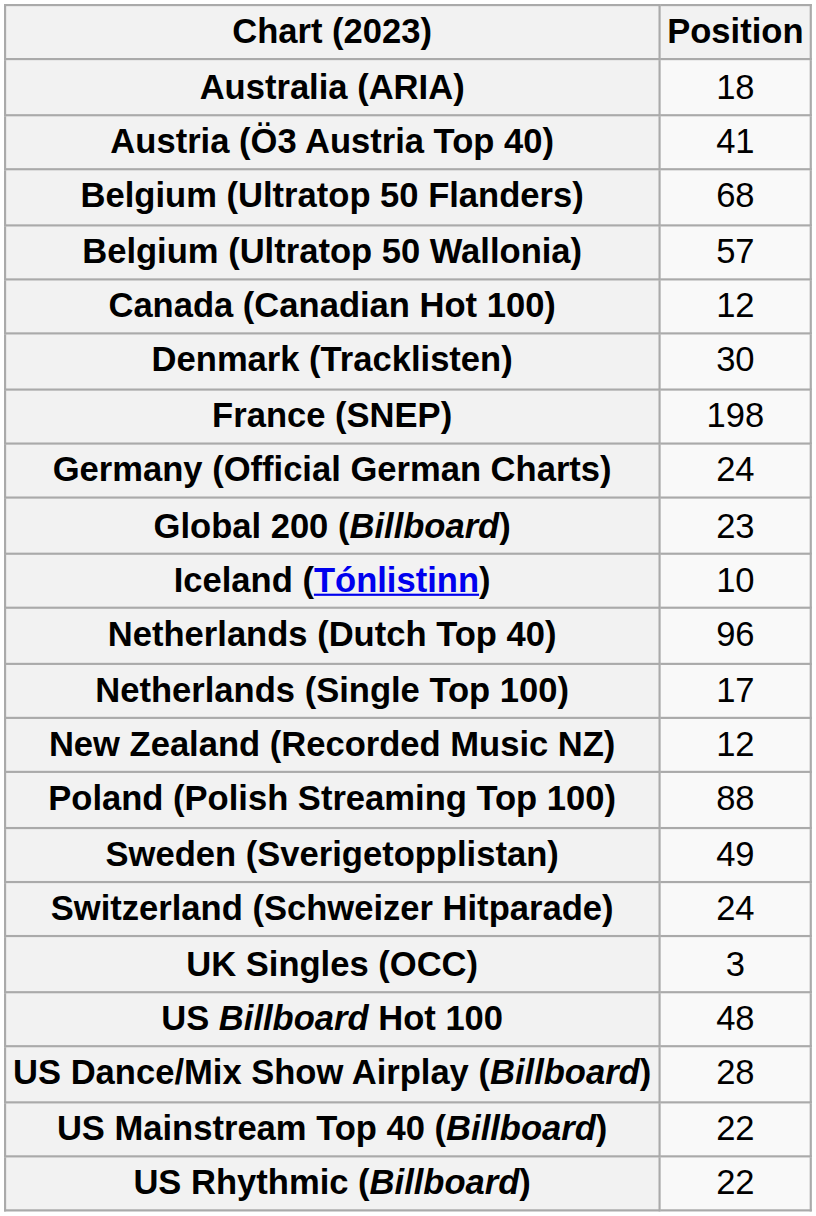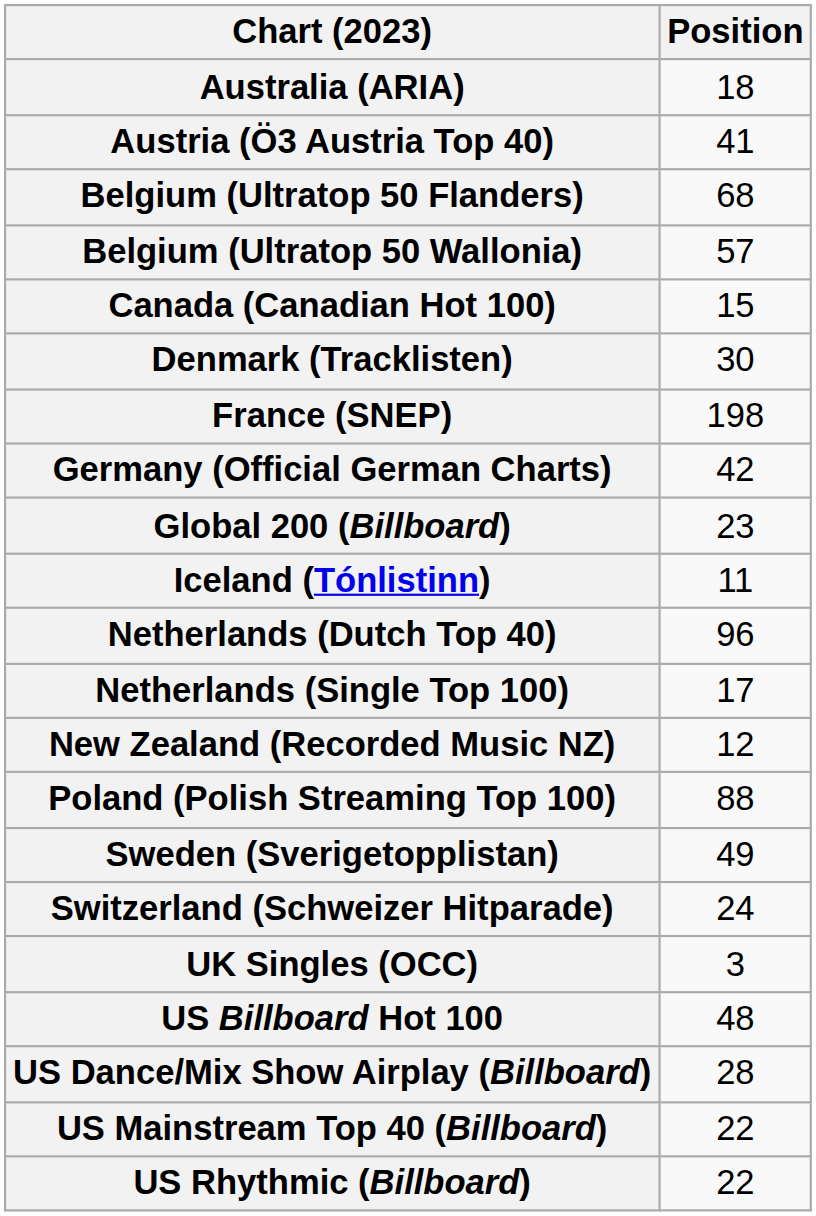Canada (Canadian Hot 100) | Position: 12 -> 15
Germany (Official German Charts) | Position: 24 -> 42
Iceland (Tónlistinn) | Position: 10 -> 11
